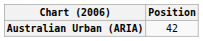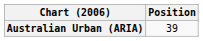Australian Urban (ARIA) | Position: 42 -> 39
